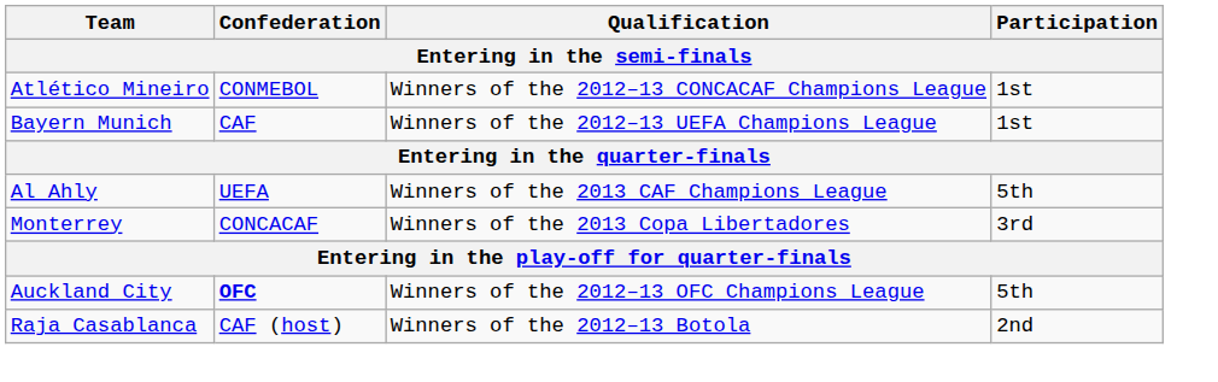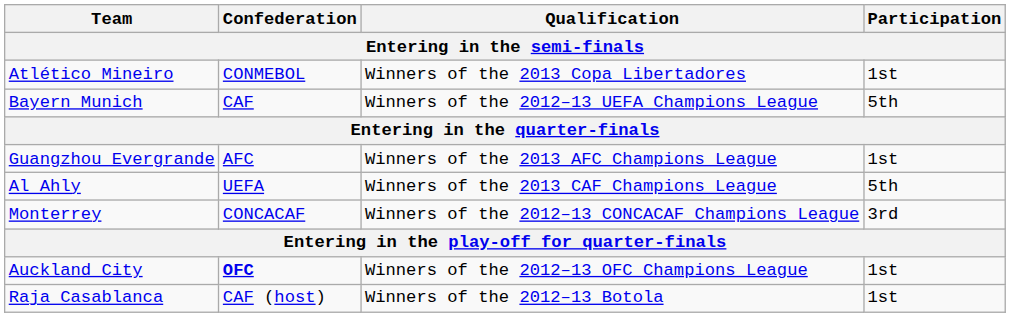Atlético Mineiro | Qualification: Winners of the 2012–13 CONCACAF Champions League -> Winners of the 2013 Copa Libertadores
Bayern Munich | Participation: 1st -> 5th
+ row: Guangzhou Evergrande | AFC | Winners of the 2013 AFC Champions League | 1st
Monterrey | Qualification: Winners of the 2013 Copa Libertadores -> Winners of the 2012–13 CONCACAF Champions League
Auckland City | Participation: 5th -> 1st
Raja Casablanca | Participation: 2nd -> 1st
